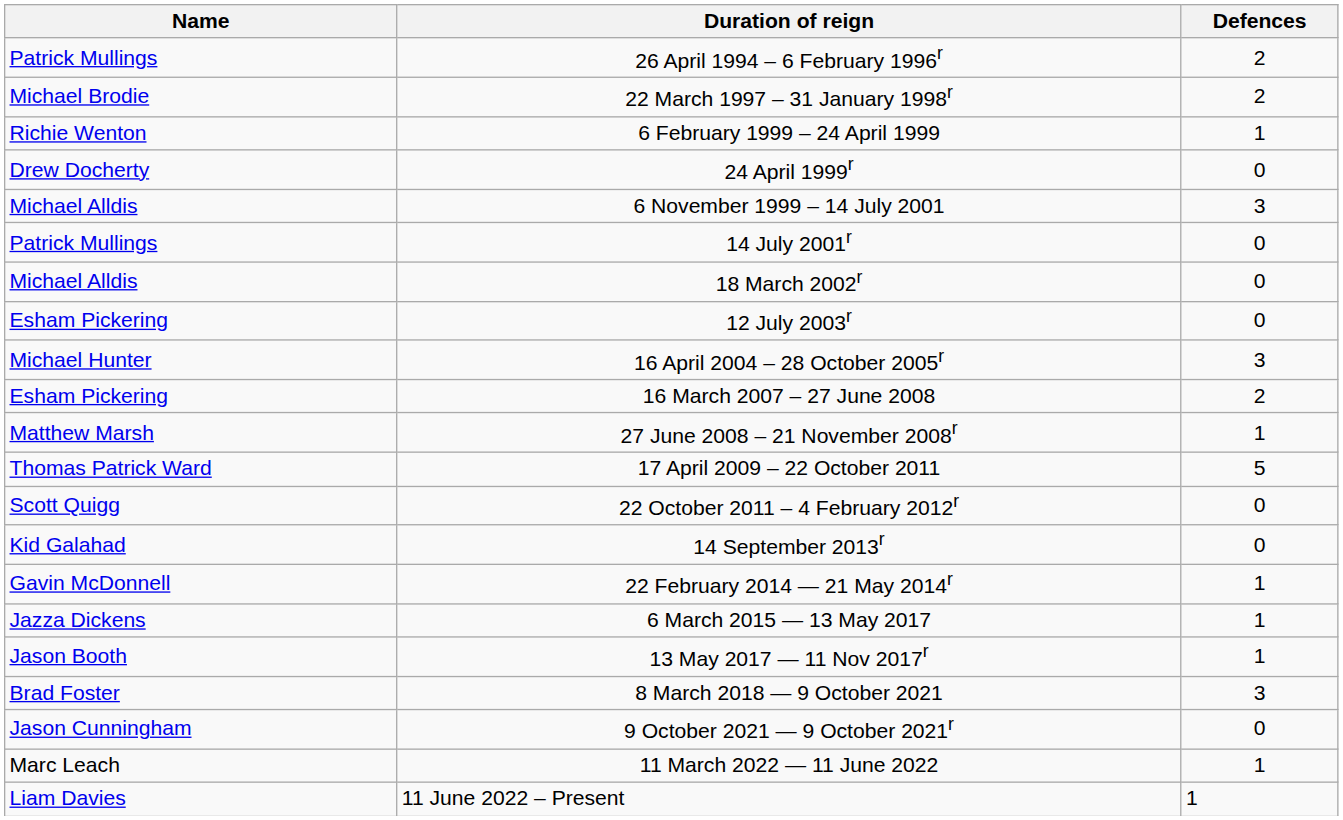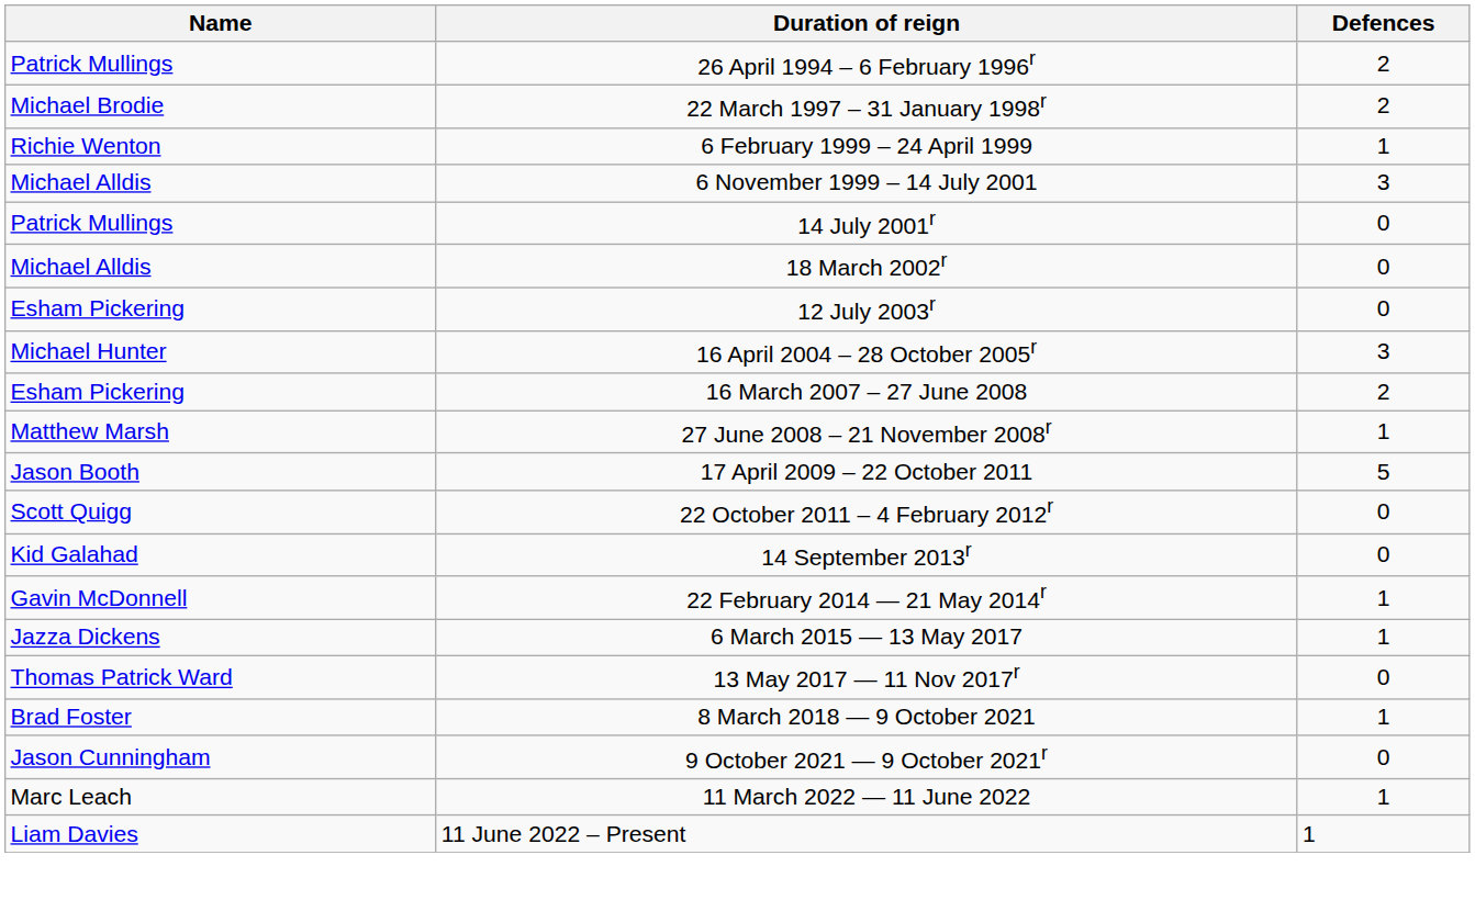- row: Drew Docherty | 24 April 1999r | 0
17 April 2009 – 22 October 2011 | Name: Thomas Patrick Ward -> Jason Booth
13 May 2017 — 11 Nov 2017r | Name: Jason Booth -> Thomas Patrick Ward
13 May 2017 — 11 Nov 2017r | Defences: 1 -> 0
8 March 2018 — 9 October 2021 | Defences: 3 -> 1
